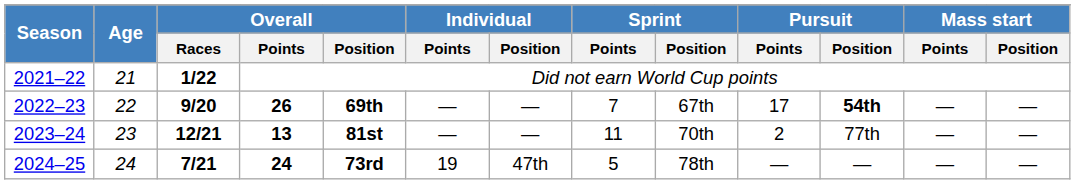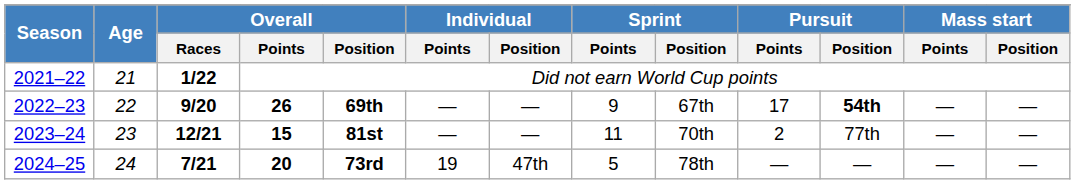2022–23 | Sprint / Points: 7 -> 9
2023–24 | Overall / Points: 13 -> 15
2024–25 | Overall / Points: 24 -> 20
